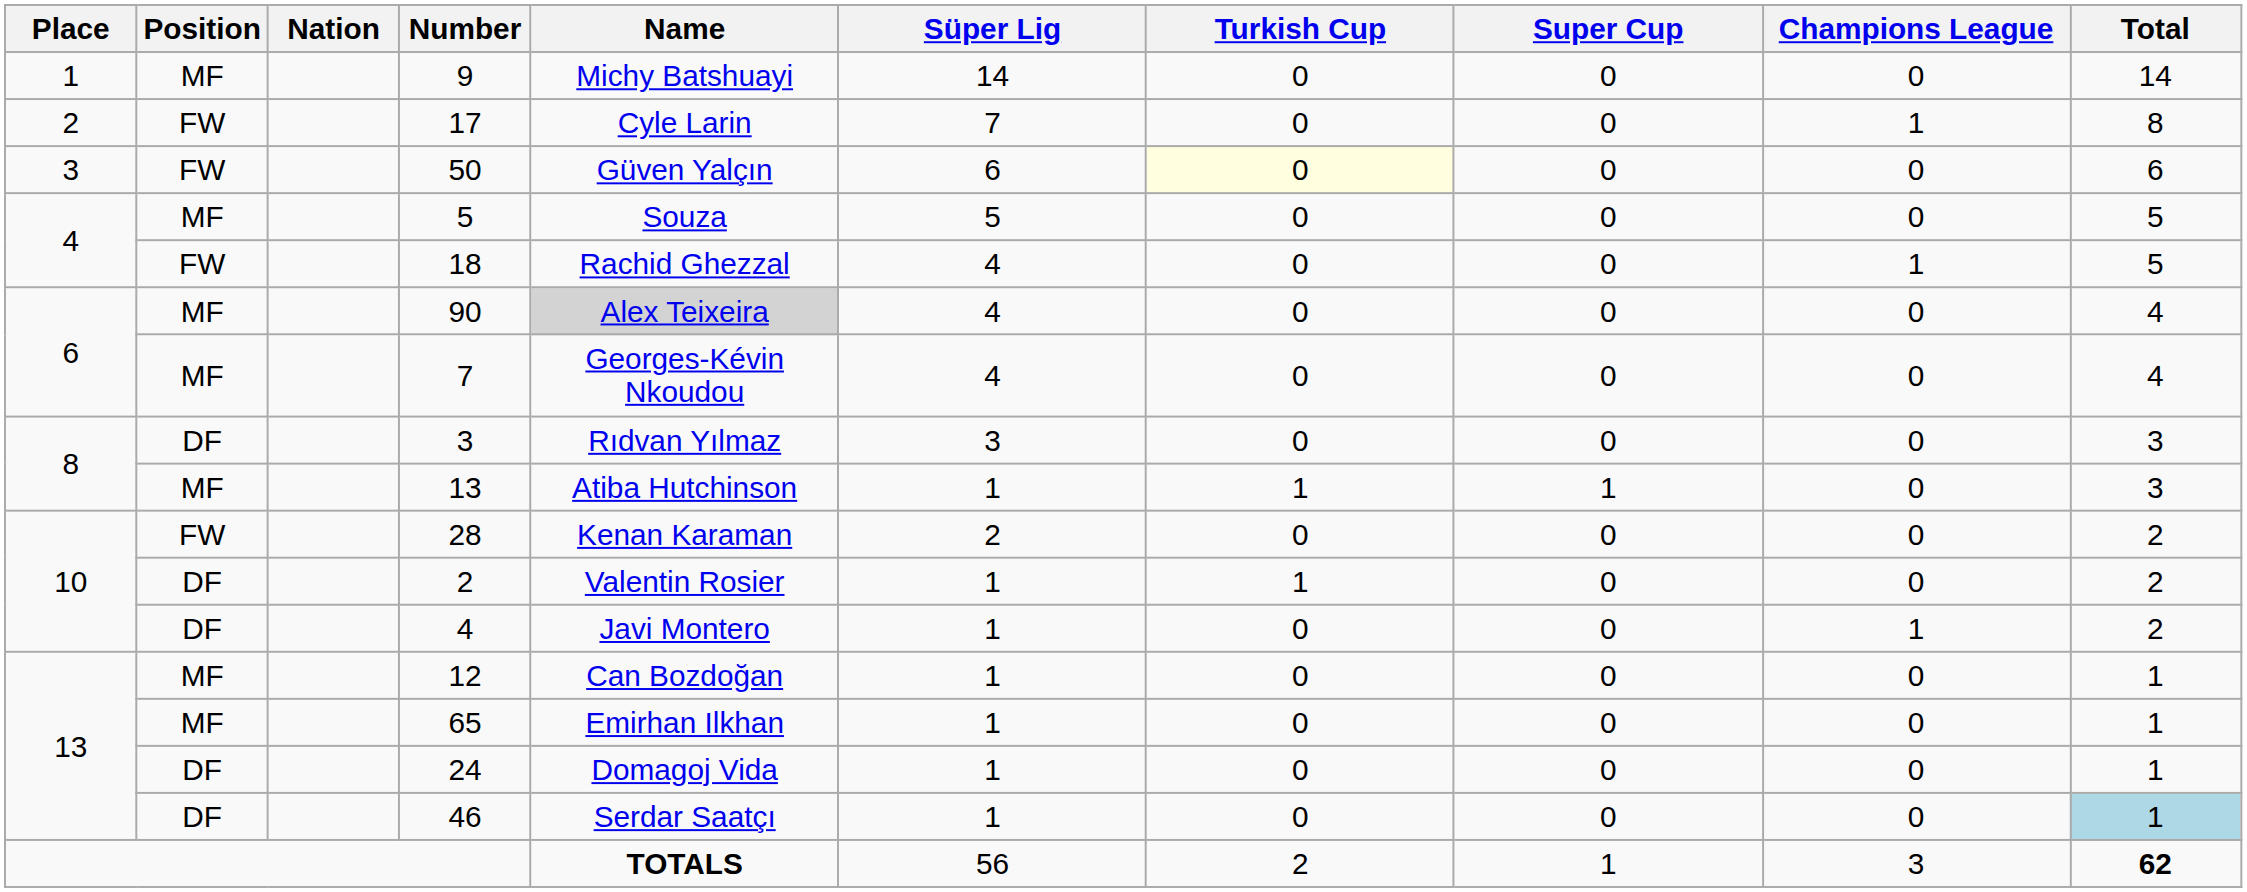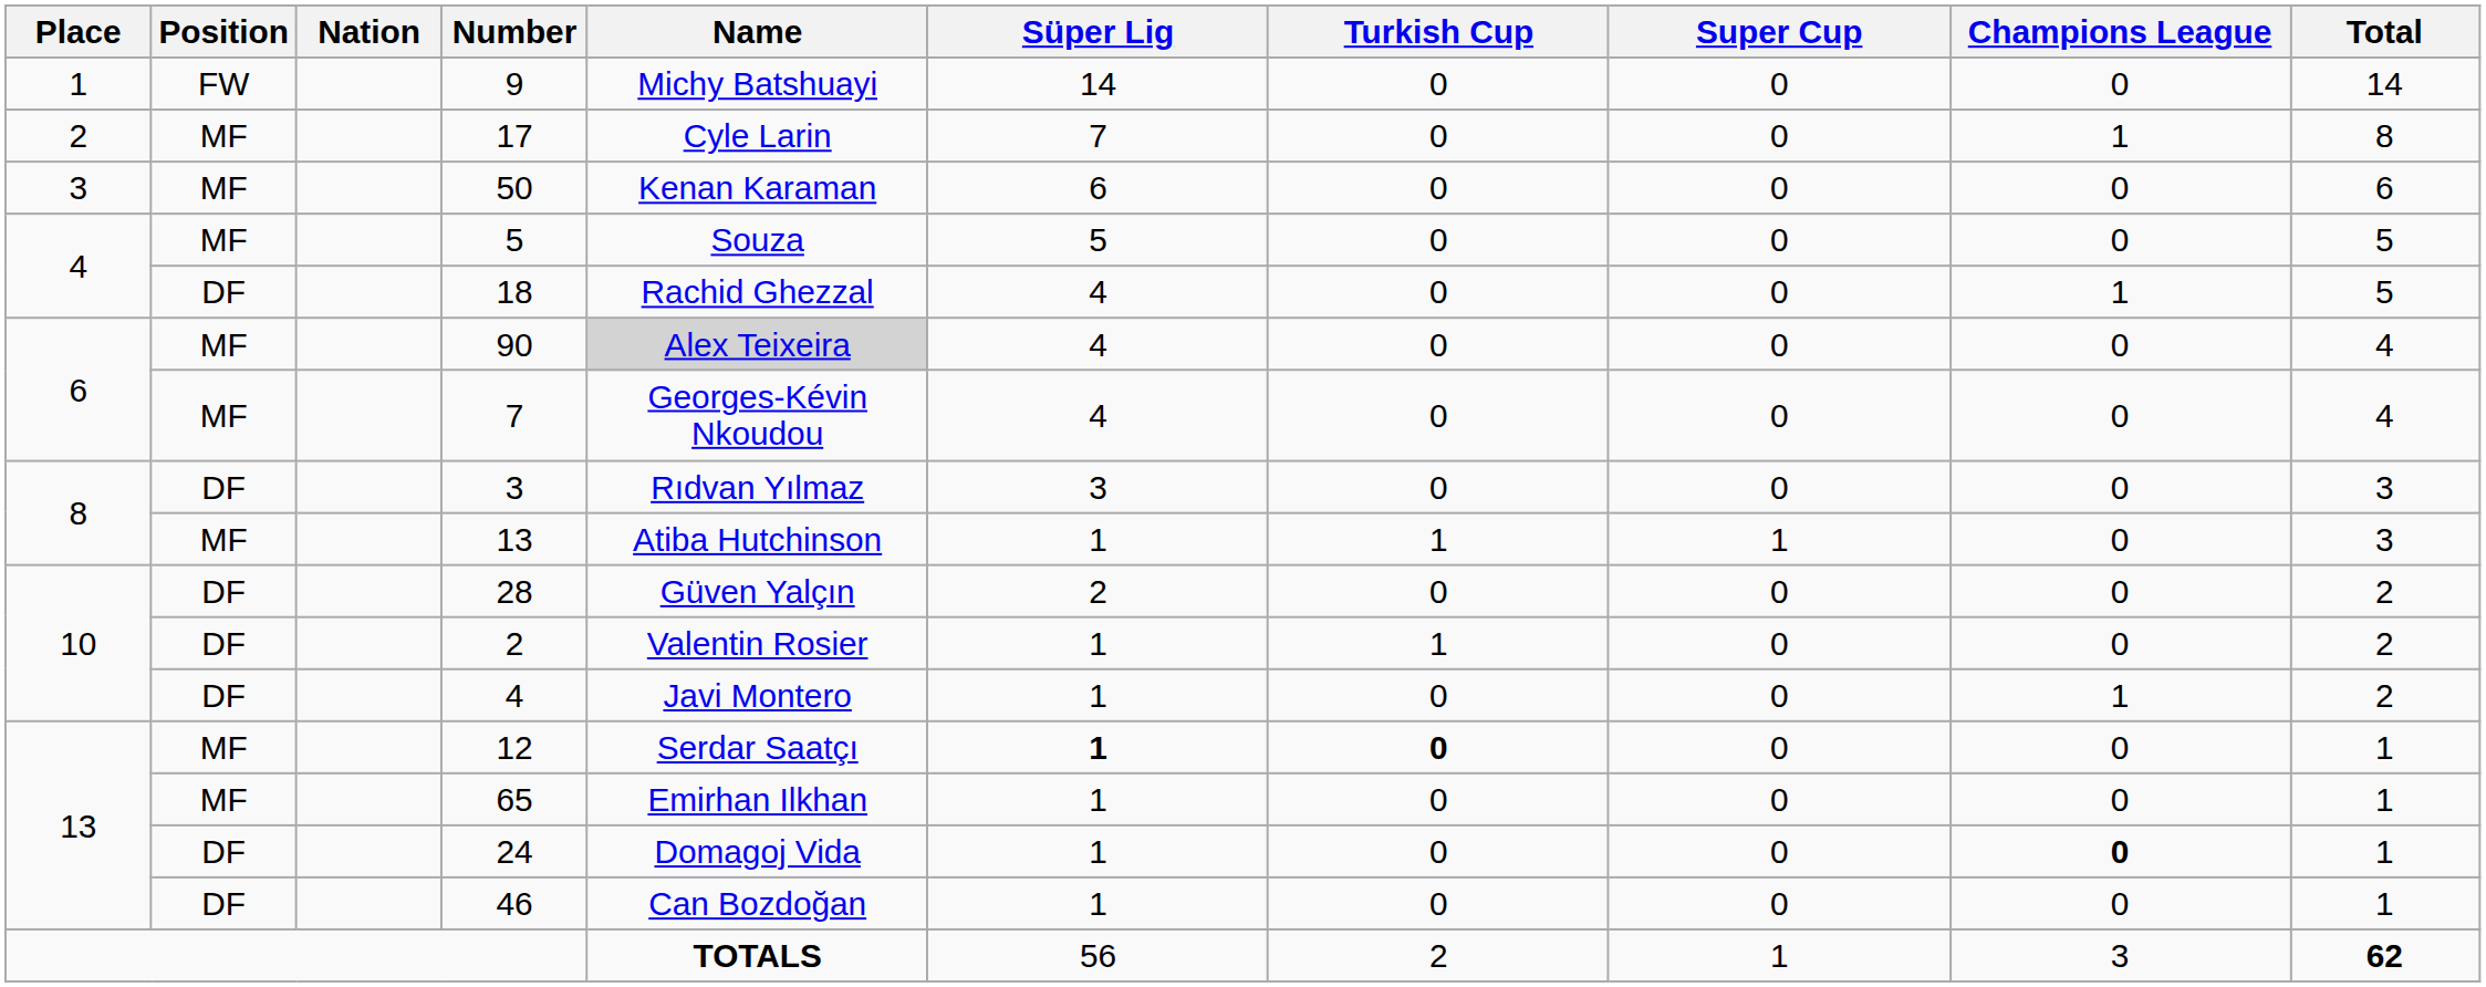9 | Position: MF -> FW
17 | Position: FW -> MF
50 | Position: FW -> MF
50 | Name: Güven Yalçın -> Kenan Karaman
50 | Turkish Cup: lightyellow background -> no background
18 | Position: FW -> DF
28 | Position: FW -> DF
28 | Name: Kenan Karaman -> Güven Yalçın
12 | Name: Can Bozdoğan -> Serdar Saatçı
12 | Süper Lig: normal -> bold
12 | Turkish Cup: normal -> bold
24 | Champions League: normal -> bold
46 | Name: Serdar Saatçı -> Can Bozdoğan
46 | Total: lightblue background -> no background
